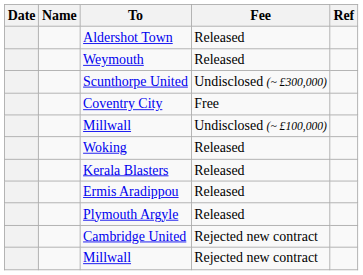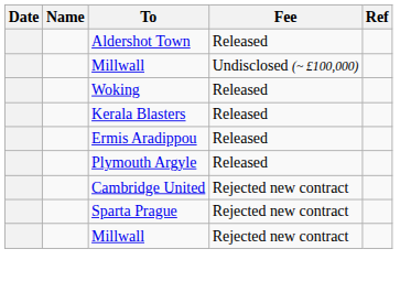- row: Weymouth | Released
- row: Scunthorpe United | Undisclosed (~ £300,000)
- row: Coventry City | Free
+ row: Sparta Prague | Rejected new contract
